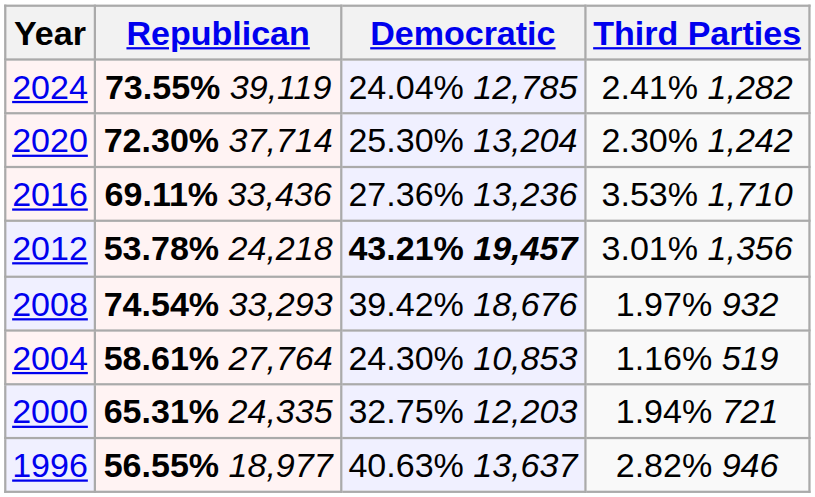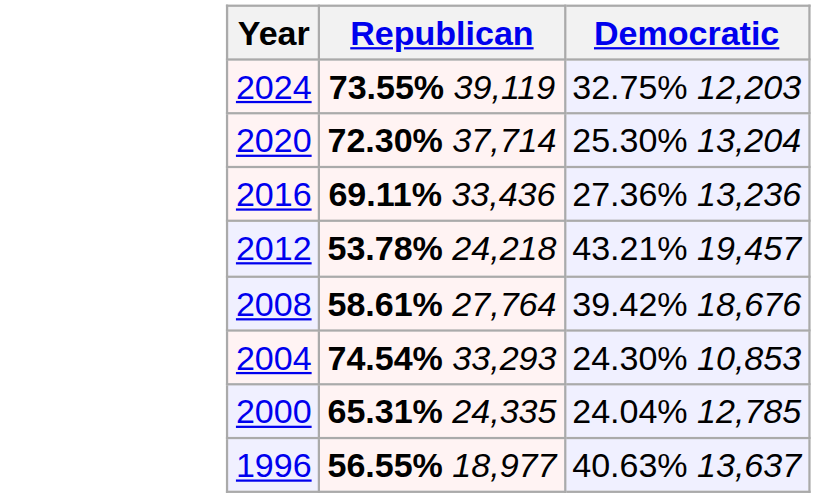- column: Third Parties | 2.41% 1,282 | 2.30% 1,242 | 3.53% 1,710 | 3.01% 1,356 | 1.97% 932 | 1.16% 519 | 1.94% 721 | 2.82% 946
2024 | Democratic: 24.04% 12,785 -> 32.75% 12,203
2012 | Democratic: bold -> normal
2008 | Republican: 74.54% 33,293 -> 58.61% 27,764
2004 | Republican: 58.61% 27,764 -> 74.54% 33,293
2000 | Democratic: 32.75% 12,203 -> 24.04% 12,785
